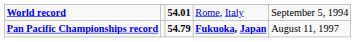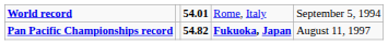Pan Pacific Championships record | column 3: 54.79 -> 54.82
